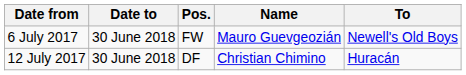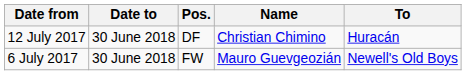rows swapped: 6 July 2017 <-> 12 July 2017
